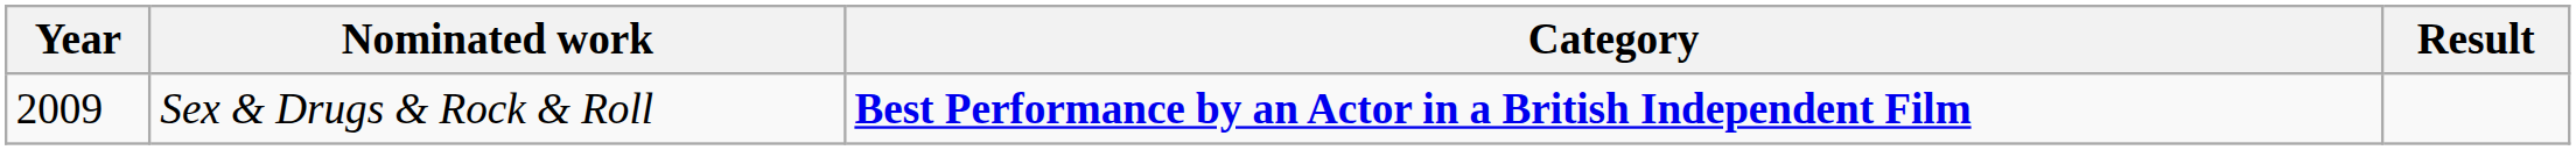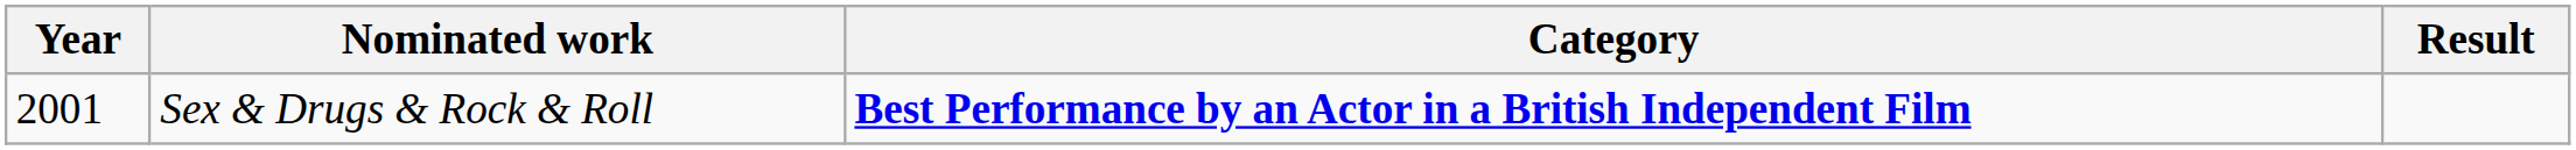Sex & Drugs & Rock & Roll | Year: 2009 -> 2001
